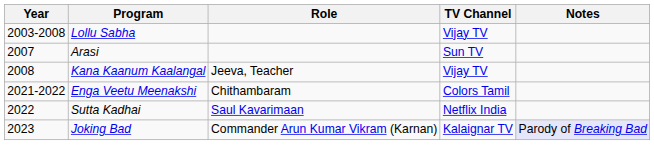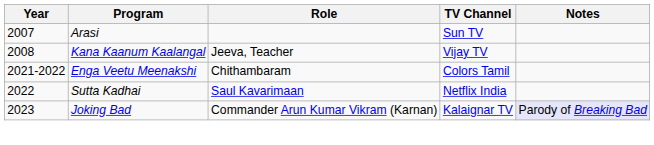- row: 2003-2008 | Lollu Sabha | Vijay TV
